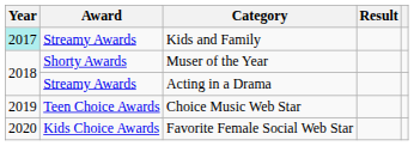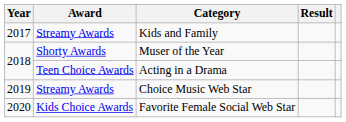Kids and Family | Year: paleturquoise background -> no background
Acting in a Drama | Award: Streamy Awards -> Teen Choice Awards
Choice Music Web Star | Award: Teen Choice Awards -> Streamy Awards
